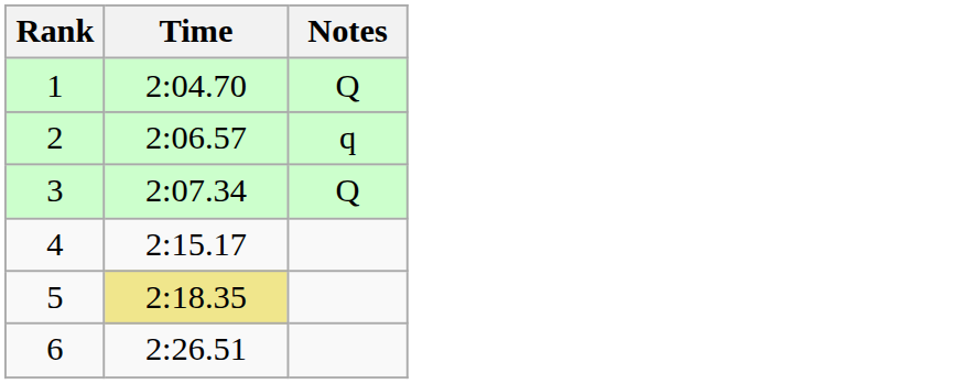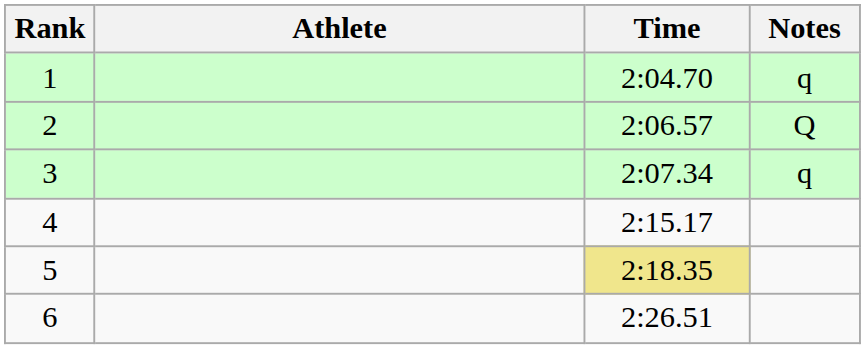+ column: Athlete
1 | Notes: Q -> q
2 | Notes: q -> Q
3 | Notes: Q -> q
